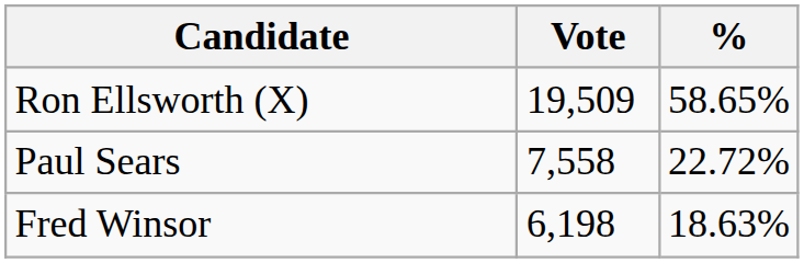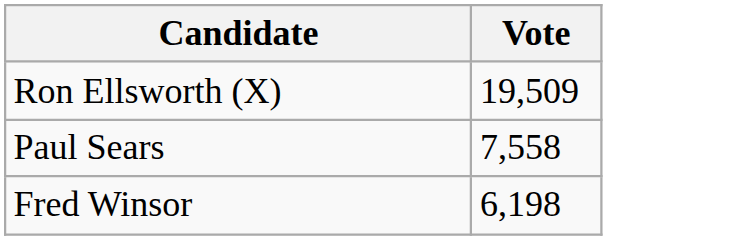- column: % | 58.65% | 22.72% | 18.63%
